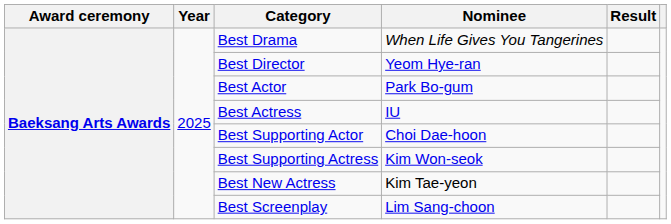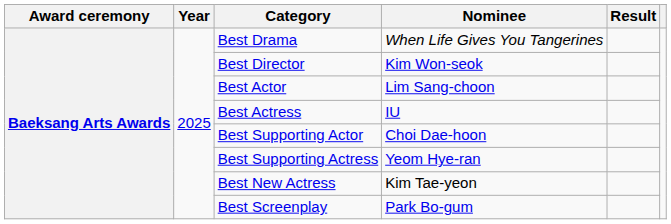Best Director | Nominee: Yeom Hye-ran -> Kim Won-seok
Best Actor | Nominee: Park Bo-gum -> Lim Sang-choon
Best Supporting Actress | Nominee: Kim Won-seok -> Yeom Hye-ran
Best Screenplay | Nominee: Lim Sang-choon -> Park Bo-gum
